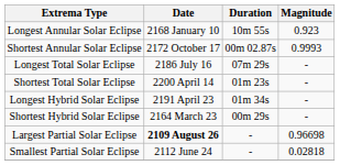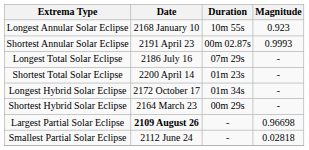Shortest Annular Solar Eclipse | Date: 2172 October 17 -> 2191 April 23
Longest Hybrid Solar Eclipse | Date: 2191 April 23 -> 2172 October 17
